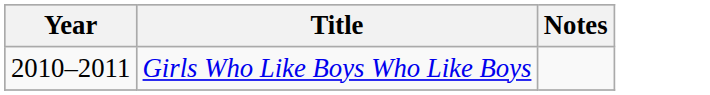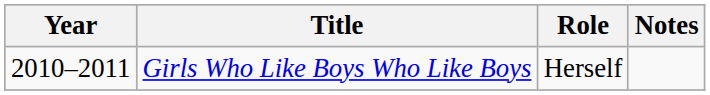+ column: Role | Herself
